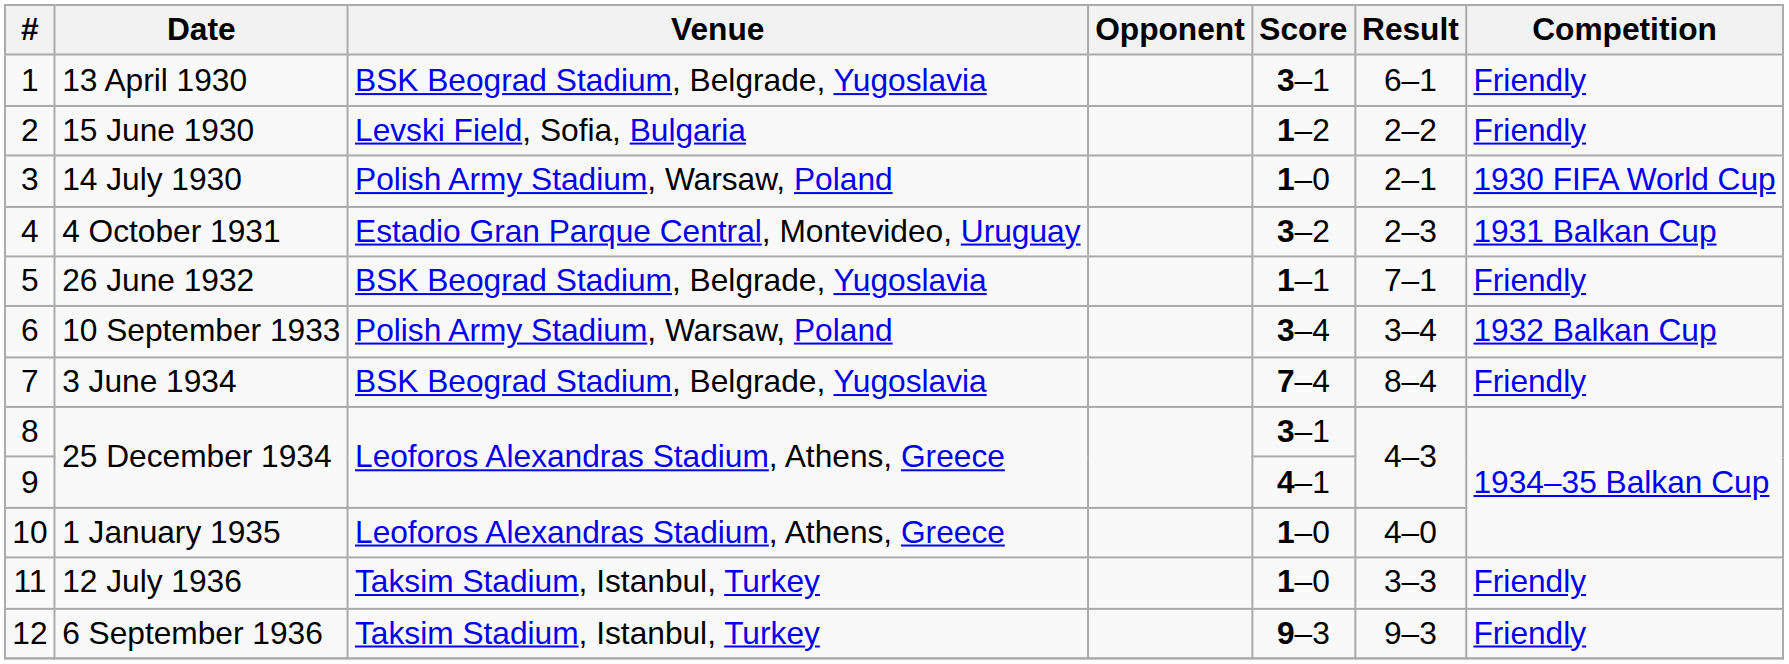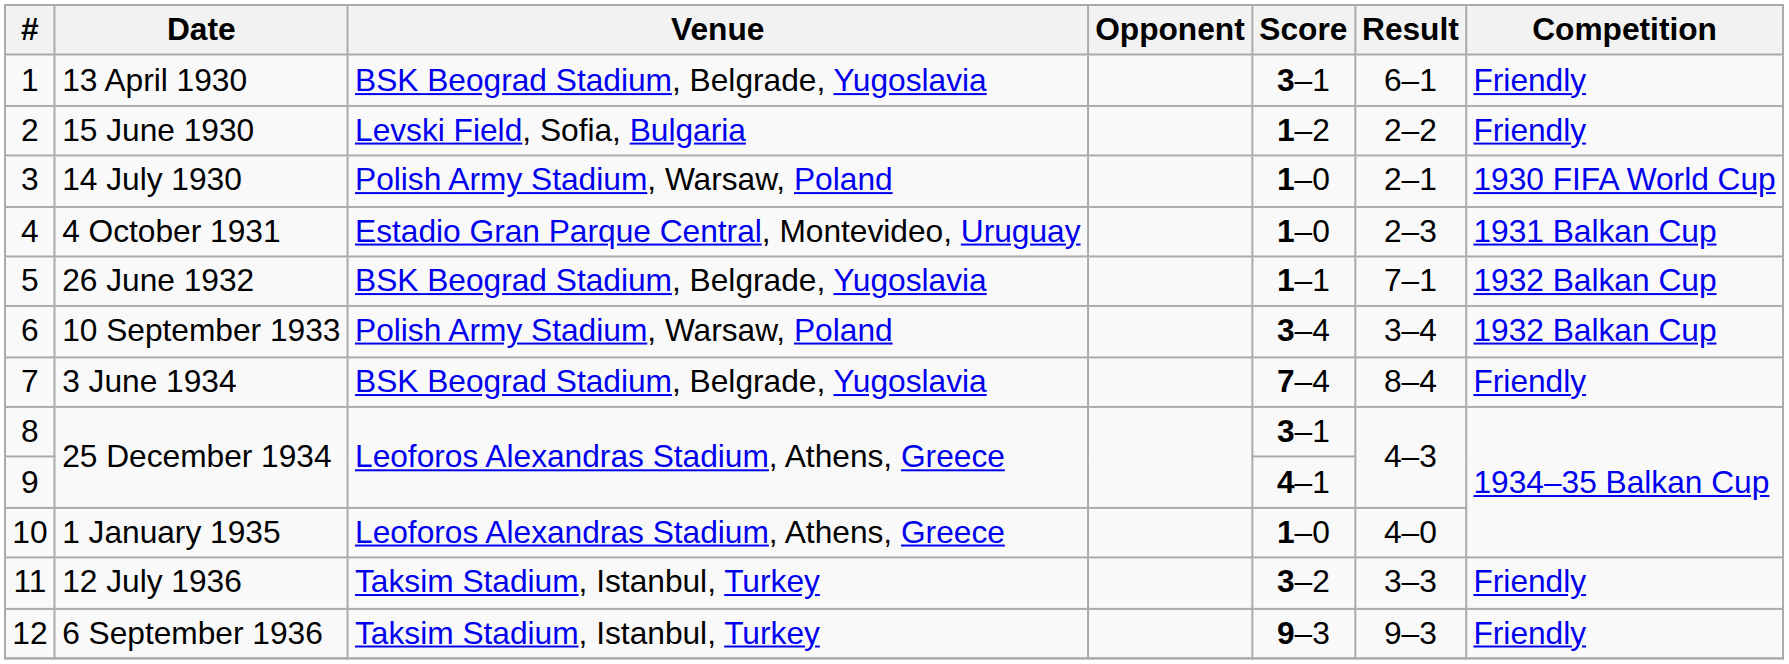4 October 1931 | Score: 3–2 -> 1–0
26 June 1932 | Competition: Friendly -> 1932 Balkan Cup
12 July 1936 | Score: 1–0 -> 3–2
